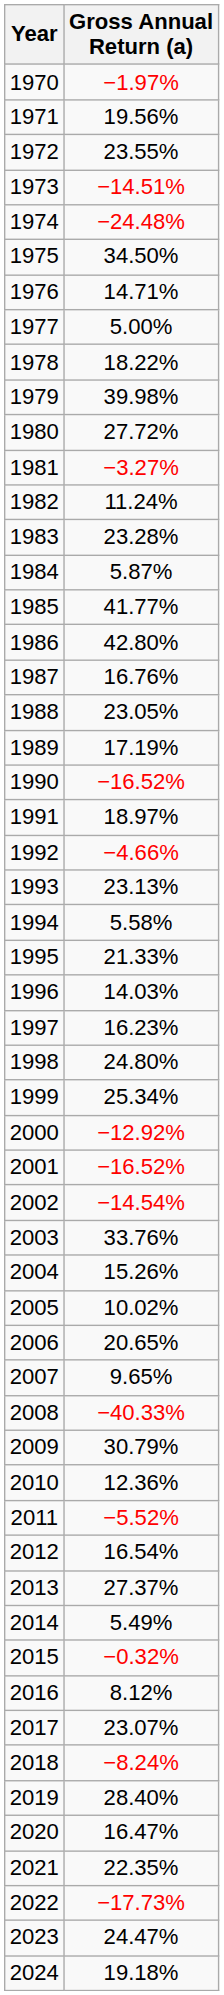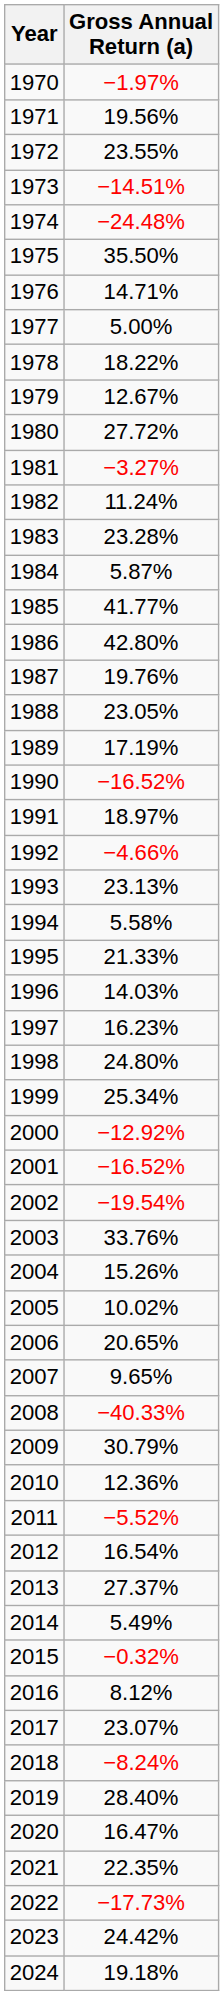1975 | Gross Annual Return (a): 34.50% -> 35.50%
1979 | Gross Annual Return (a): 39.98% -> 12.67%
1987 | Gross Annual Return (a): 16.76% -> 19.76%
2002 | Gross Annual Return (a): −14.54% -> −19.54%
2023 | Gross Annual Return (a): 24.47% -> 24.42%
